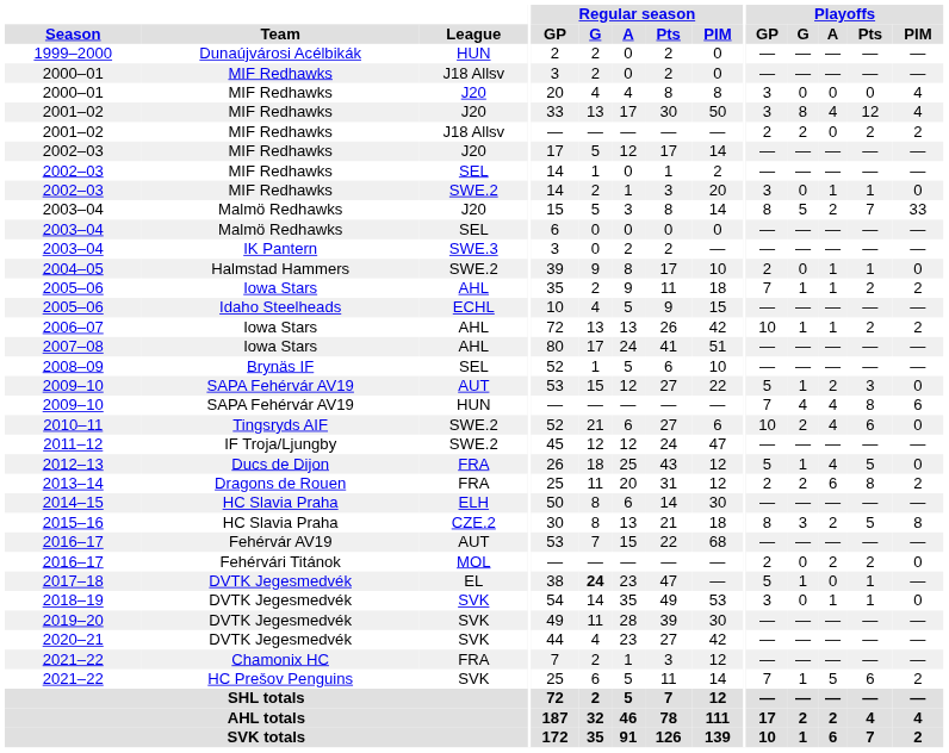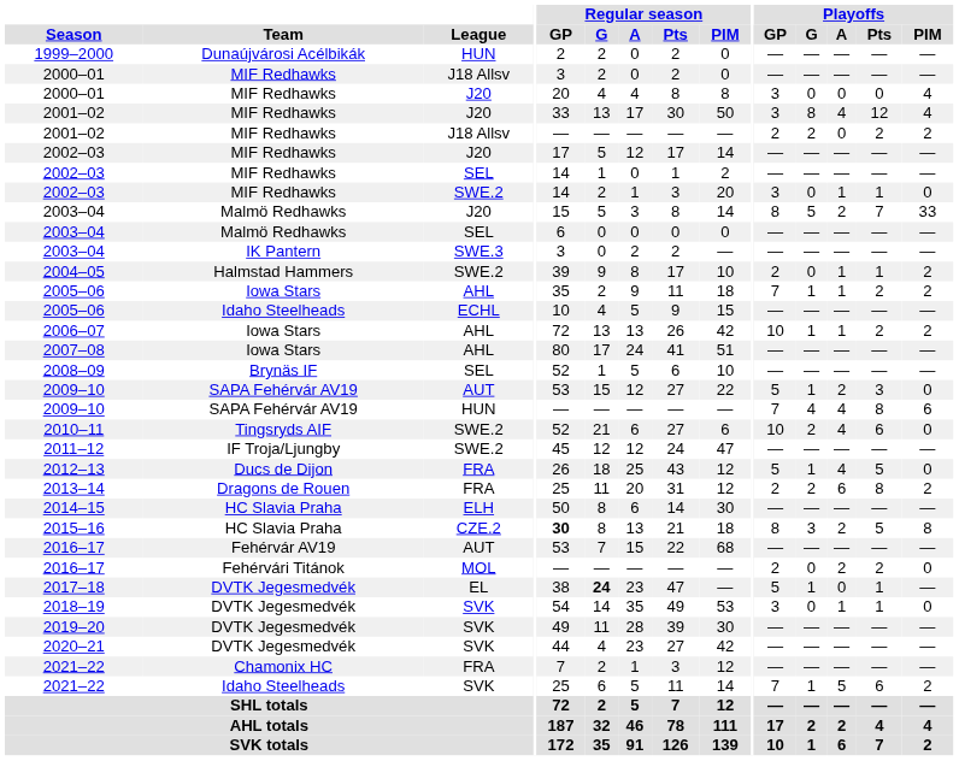2004–05 | Playoffs / PIM: 0 -> 2
2015–16 | Regular season / GP: normal -> bold
2021–22 / SVK | Team: HC Prešov Penguins -> Idaho Steelheads
